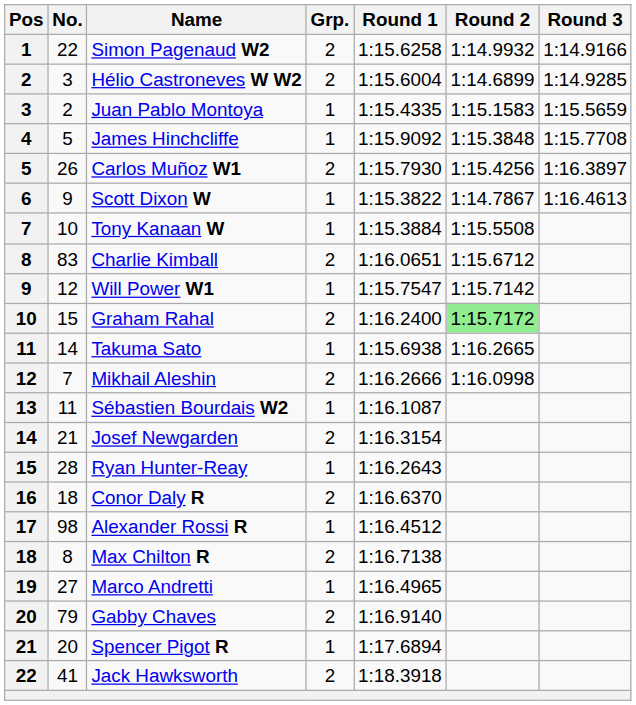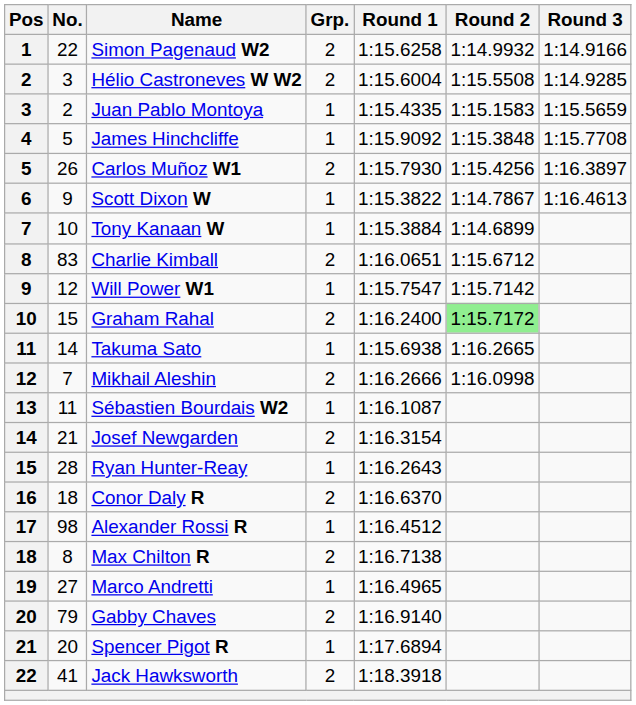Hélio Castroneves W W2 | Round 2: 1:14.6899 -> 1:15.5508
Tony Kanaan W | Round 2: 1:15.5508 -> 1:14.6899
